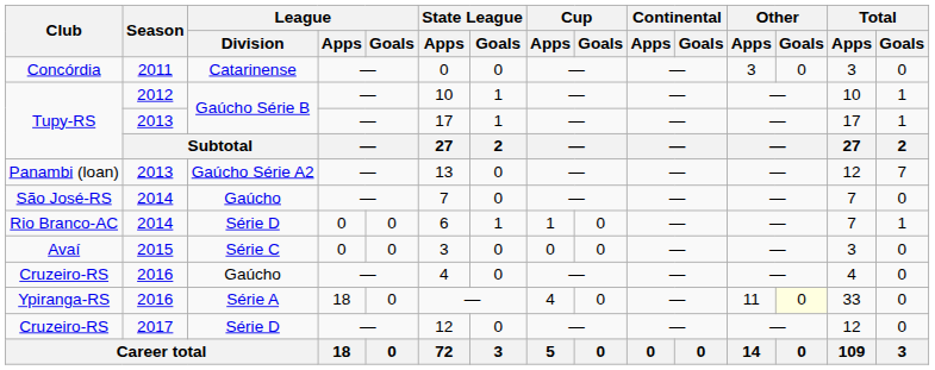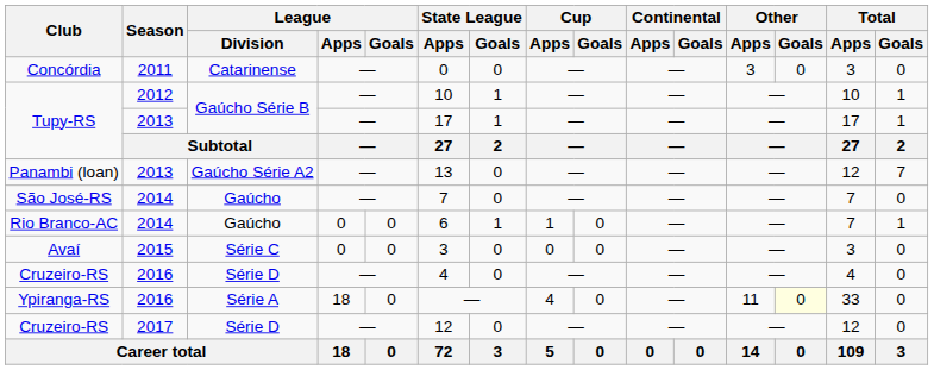Rio Branco-AC | League / Division: Série D -> Gaúcho
Cruzeiro-RS / 2016 | League / Division: Gaúcho -> Série D
